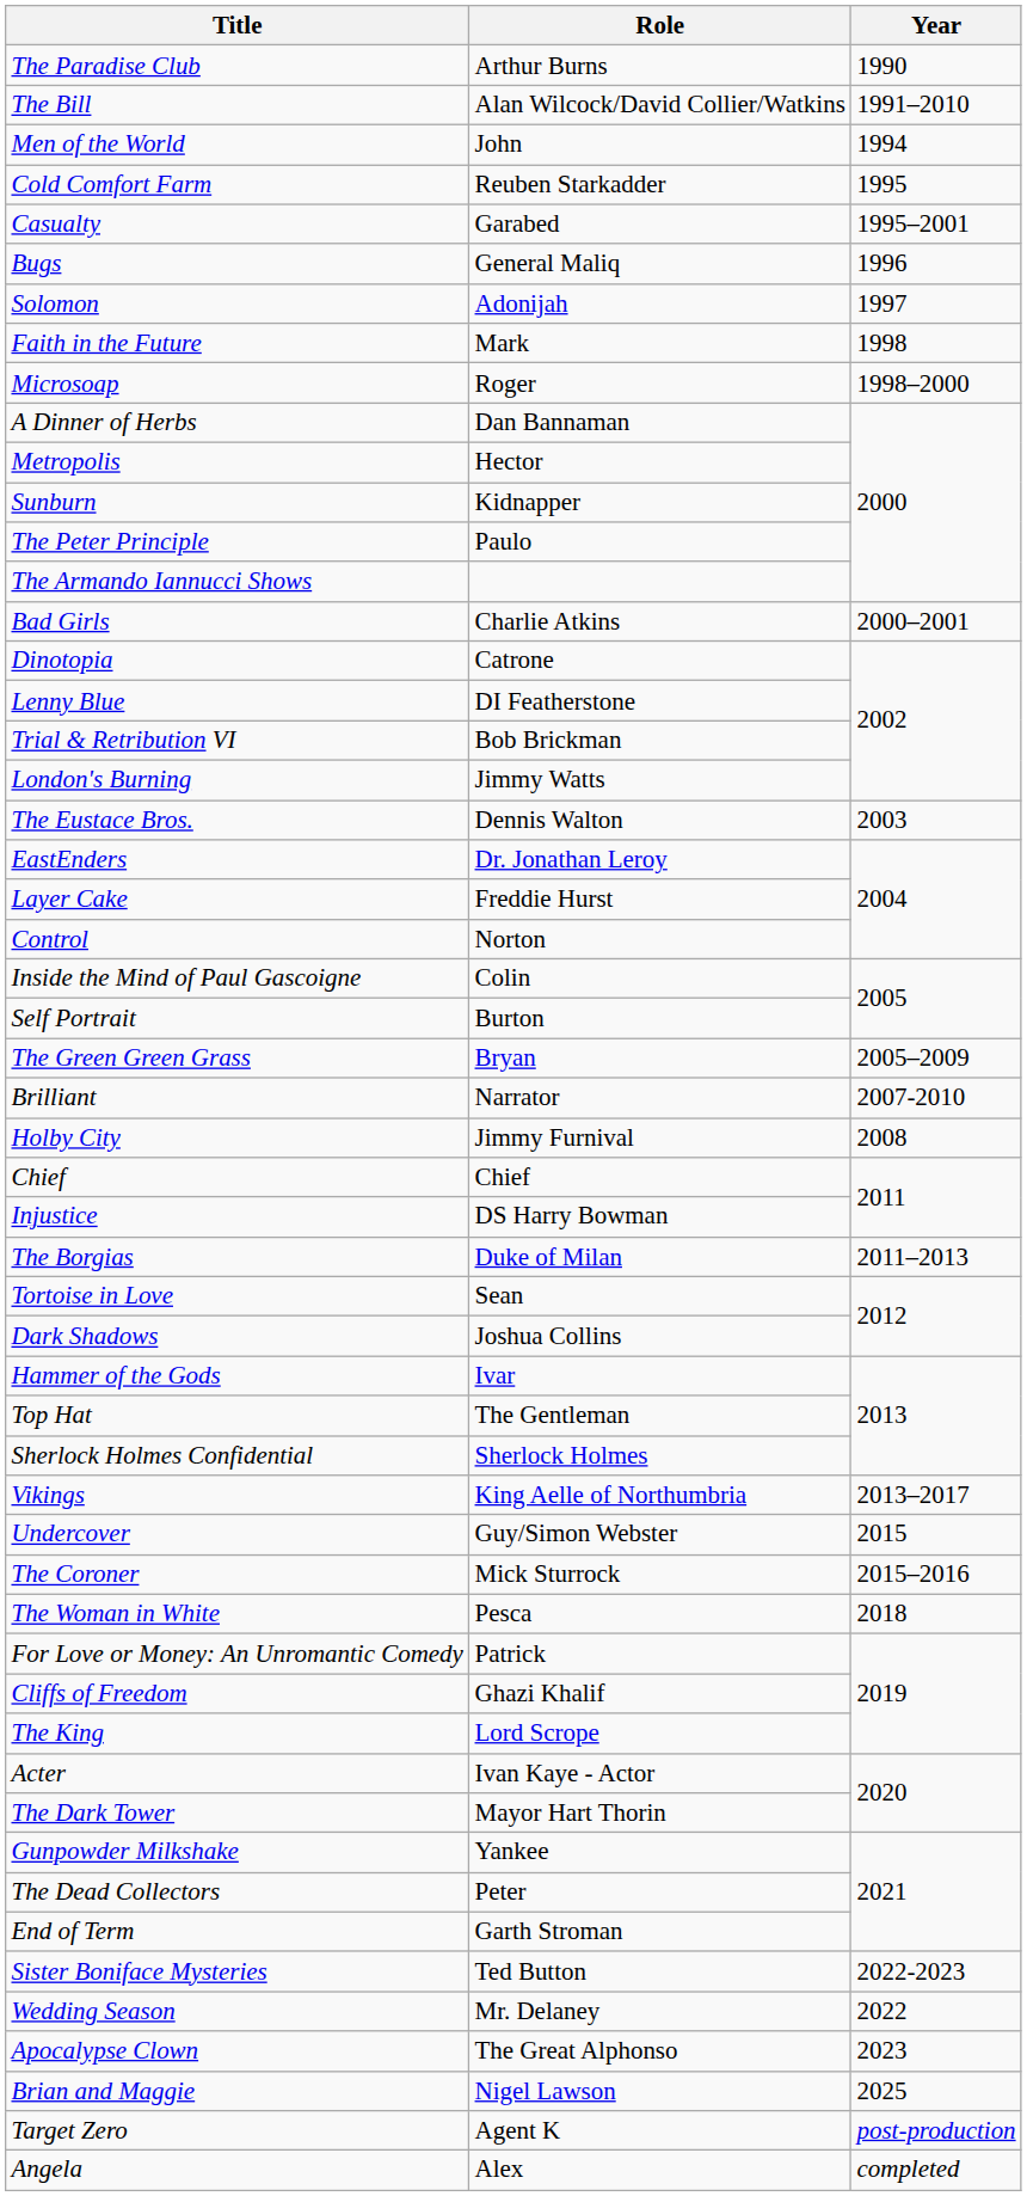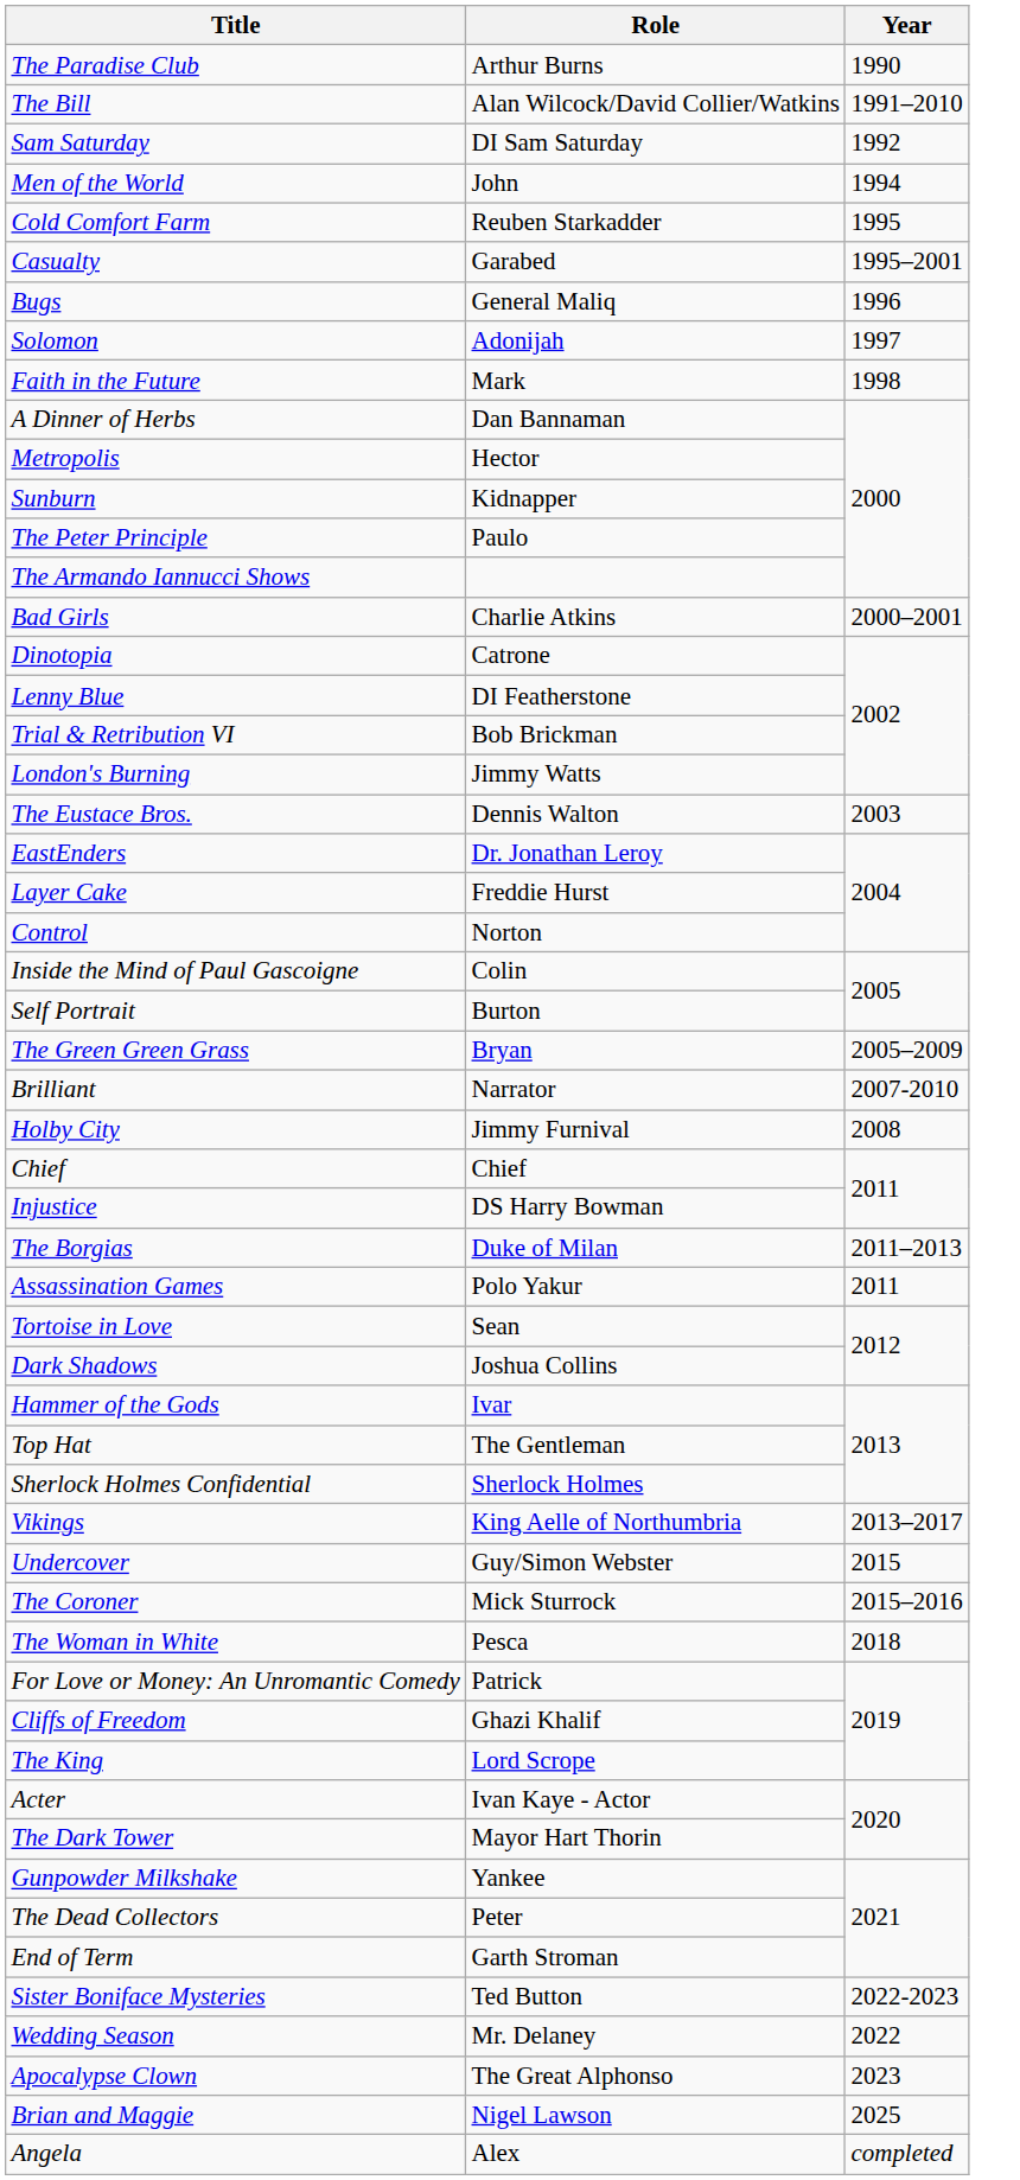+ row: Sam Saturday | DI Sam Saturday | 1992
- row: Microsoap | Roger | 1998–2000
+ row: Assassination Games | Polo Yakur | 2011
- row: Target Zero | Agent K | post-production
